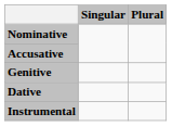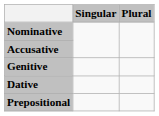- row: Instrumental
+ row: Prepositional
